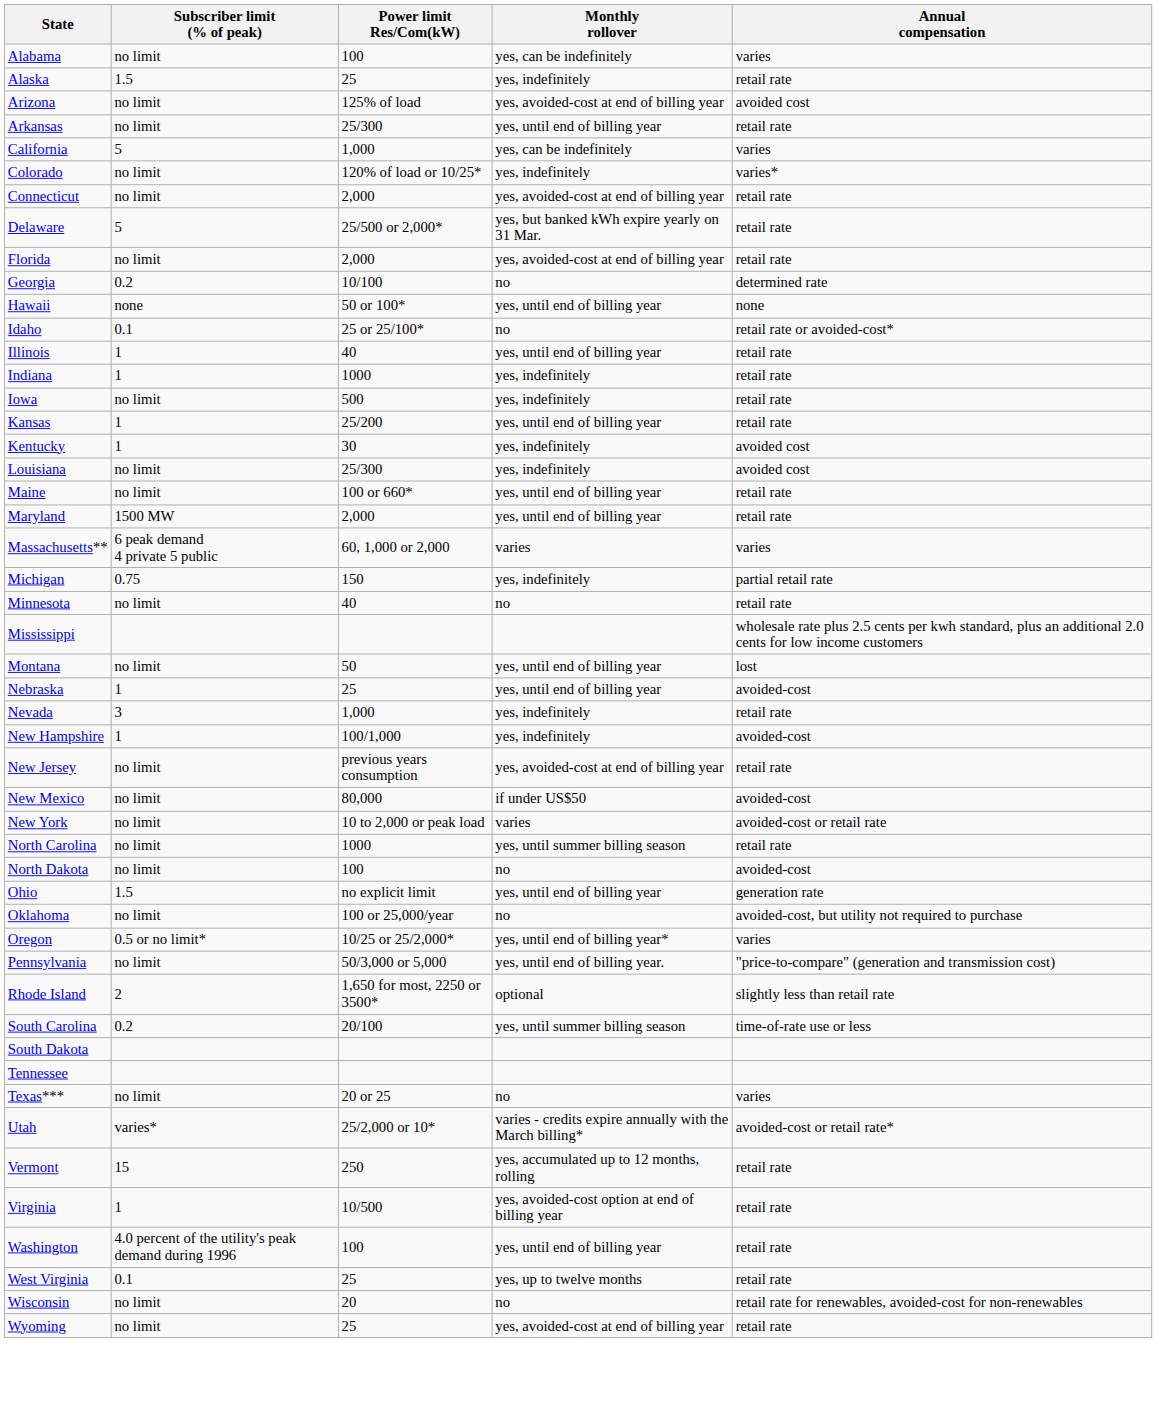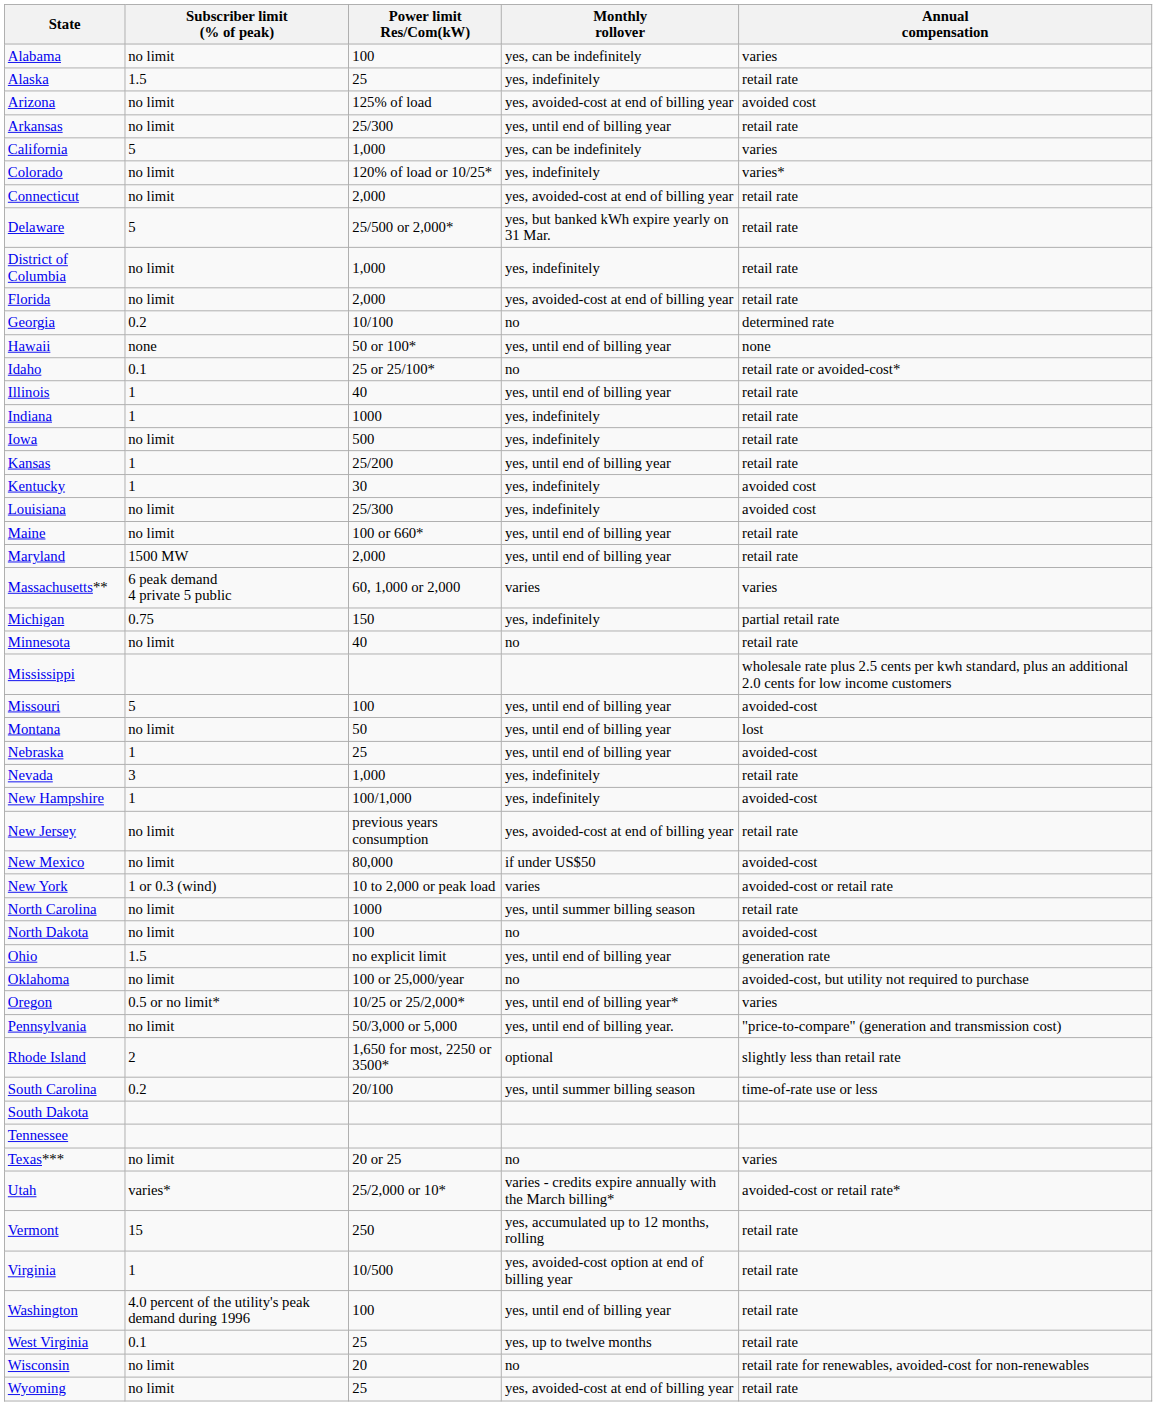+ row: District of Columbia | no limit | 1,000 | yes, indefinitely | retail rate
+ row: Missouri | 5 | 100 | yes, until end of billing year | avoided-cost
New York | Subscriber limit (% of peak): no limit -> 1 or 0.3 (wind)
